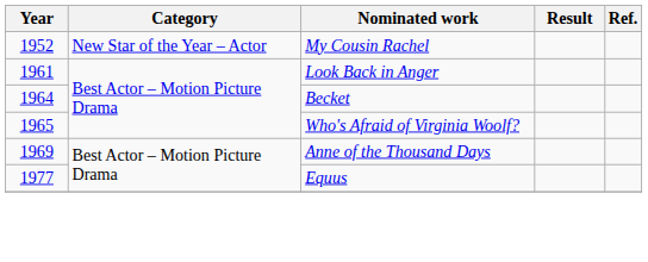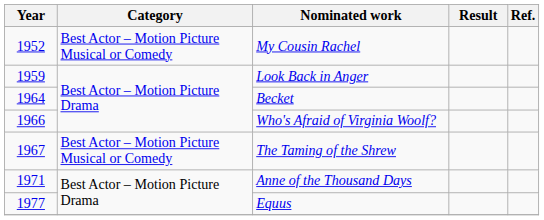My Cousin Rachel | Category: New Star of the Year – Actor -> Best Actor – Motion Picture Musical or Comedy
Look Back in Anger | Year: 1961 -> 1959
Who's Afraid of Virginia Woolf? | Year: 1965 -> 1966
+ row: 1967 | Best Actor – Motion Picture Musical or Comedy | The Taming of the Shrew
Anne of the Thousand Days | Year: 1969 -> 1971
